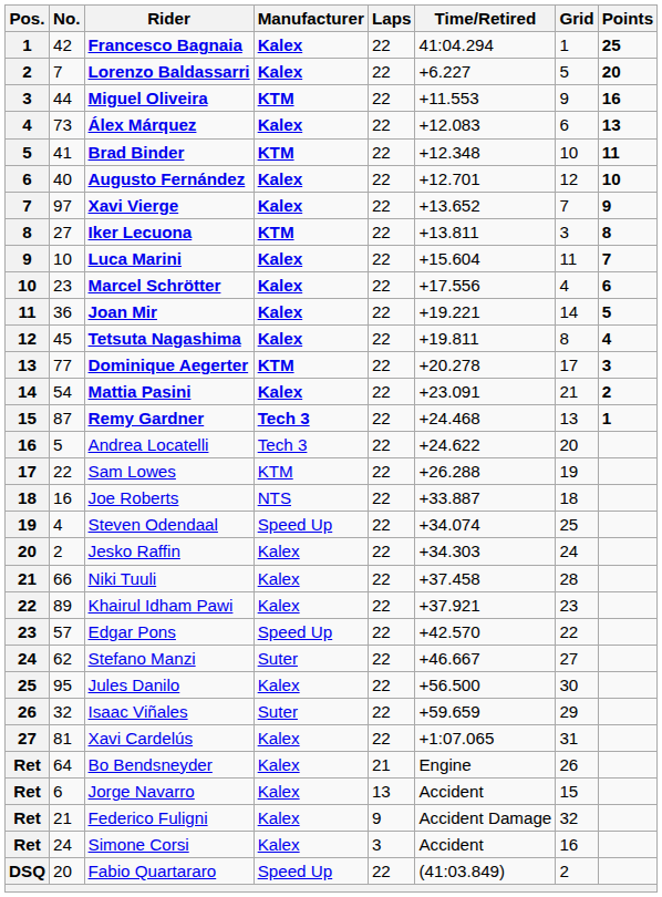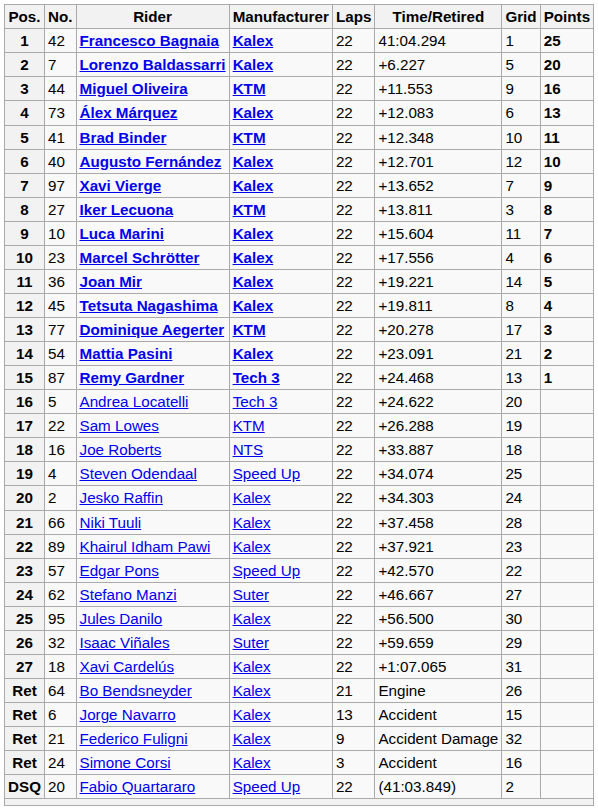Xavi Cardelús | No.: 81 -> 18
